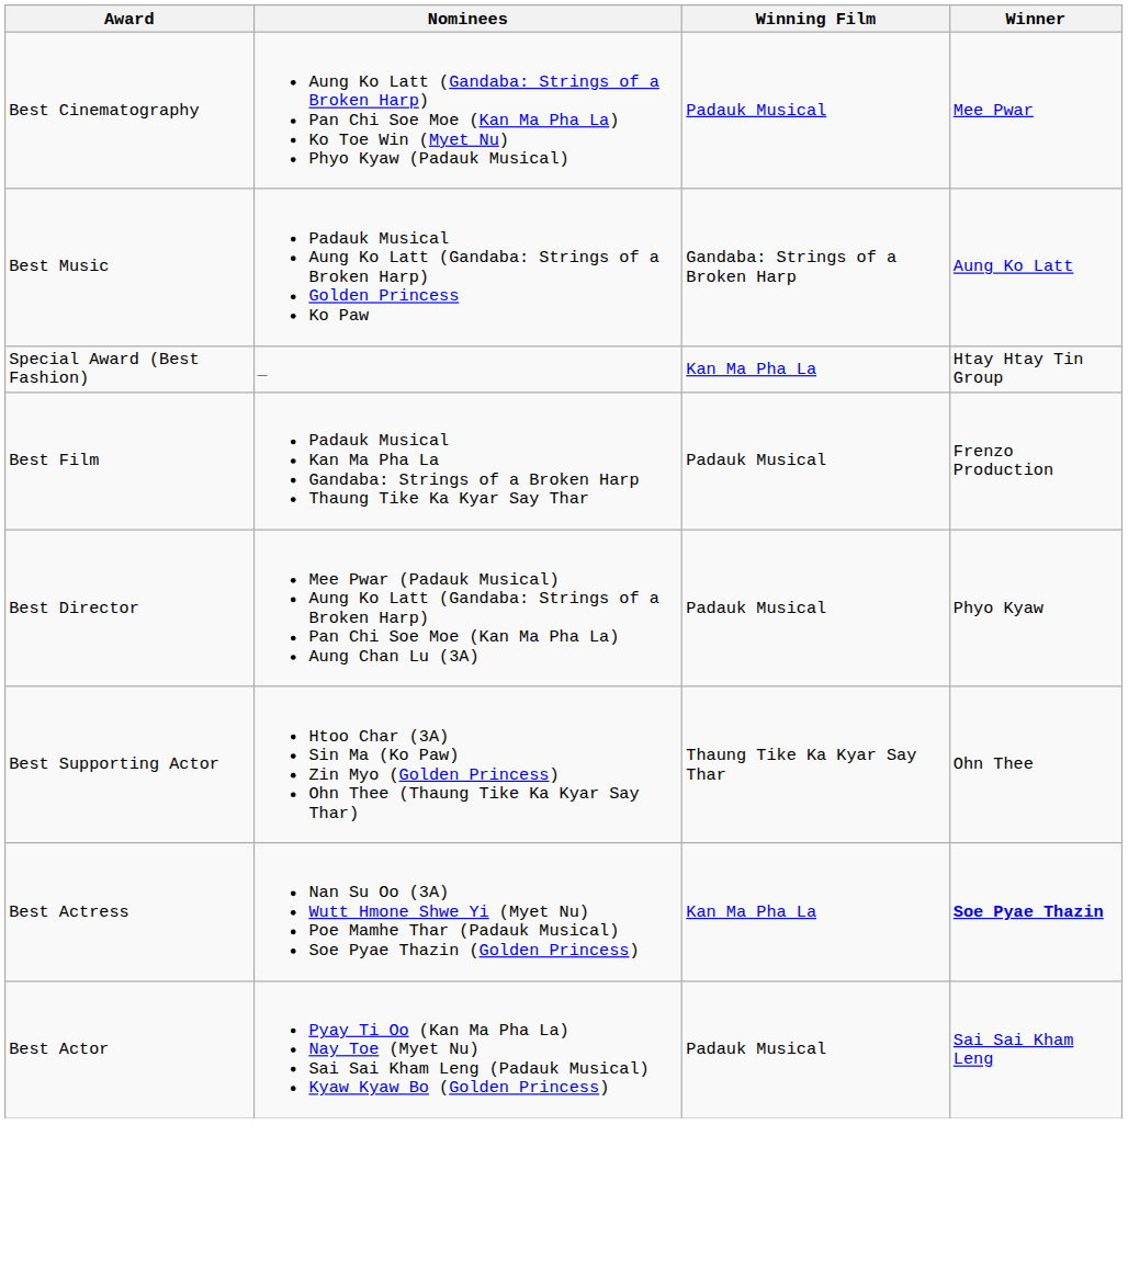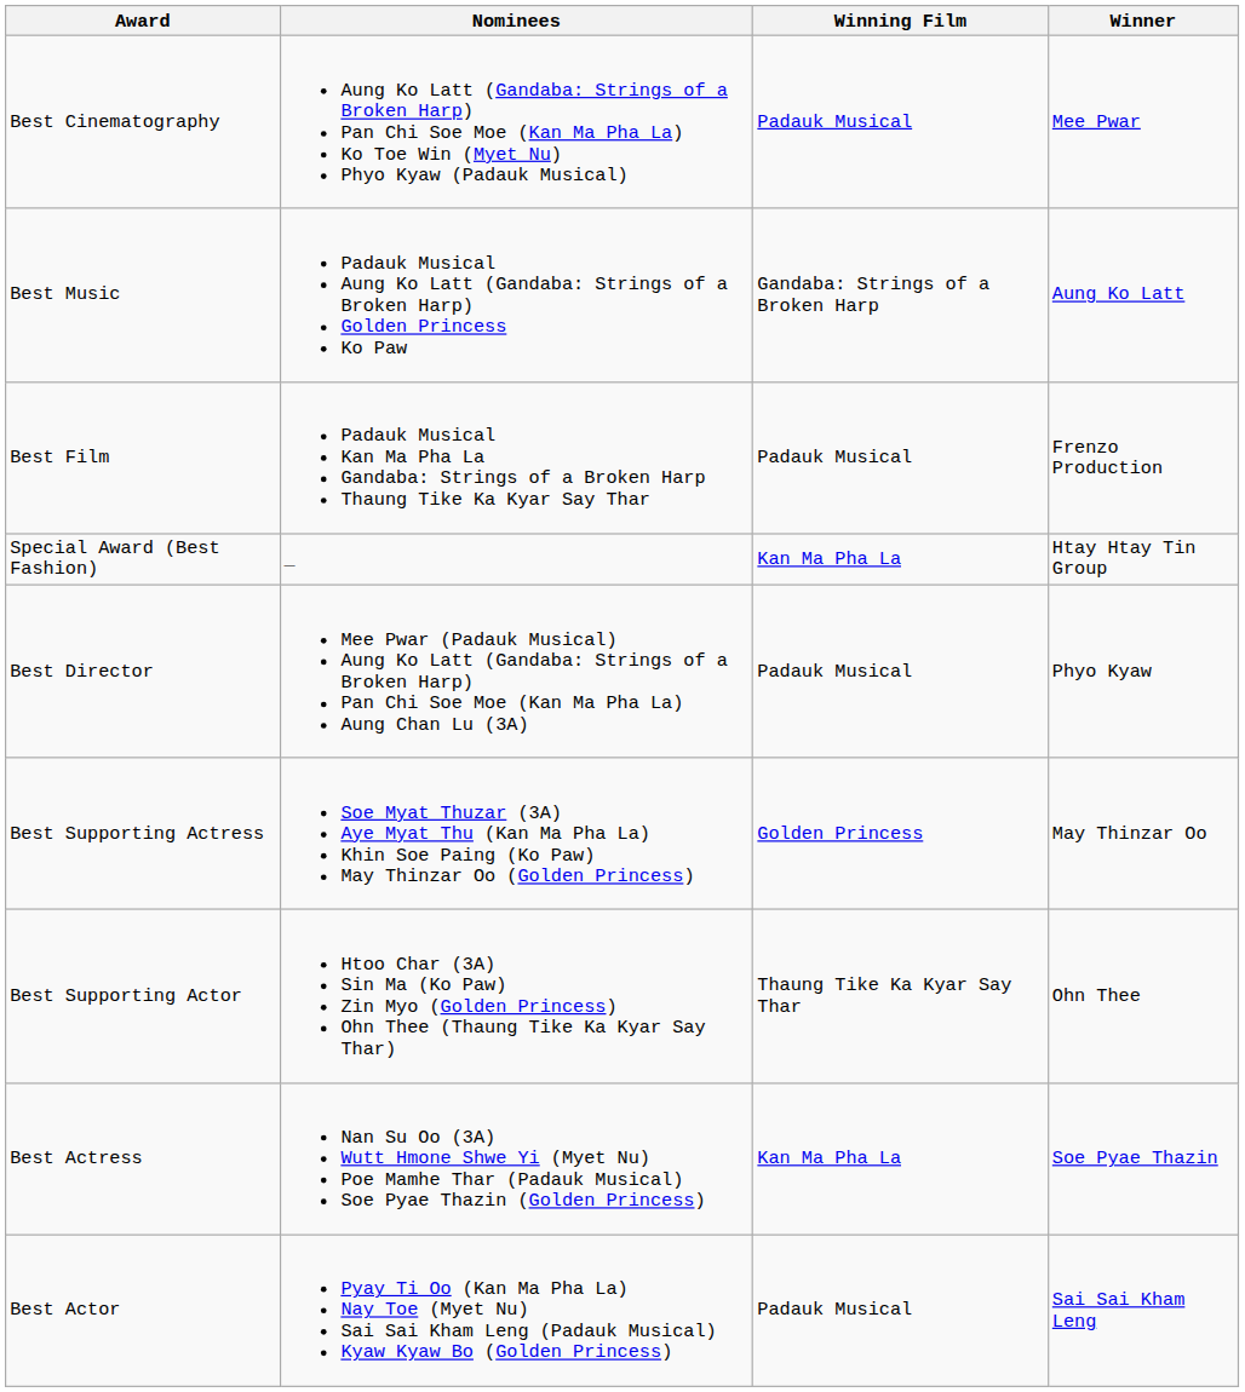rows swapped: Best Film <-> Special Award (Best Fashion)
+ row: Best Supporting Actress | Soe Myat Thuzar (3A) Aye Myat Thu (Kan Ma Pha La) Khin Soe Paing (Ko Paw) May Thinzar Oo (Golden Princess) | Golden Princess | May Thinzar Oo
Best Actress | Winner: bold -> normal
